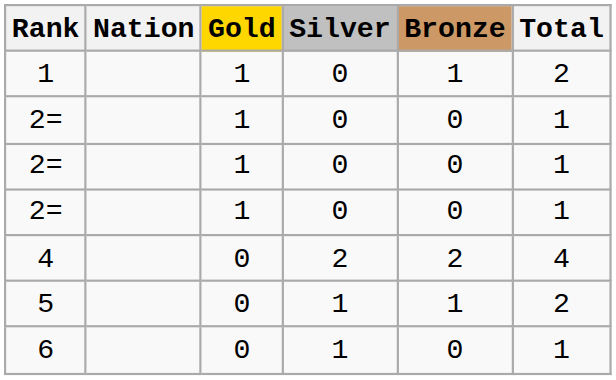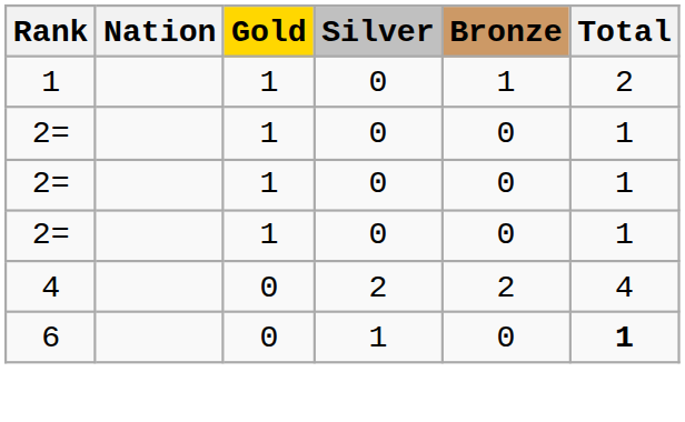- row: 5 | 0 | 1 | 1 | 2
6 | Total: normal -> bold
